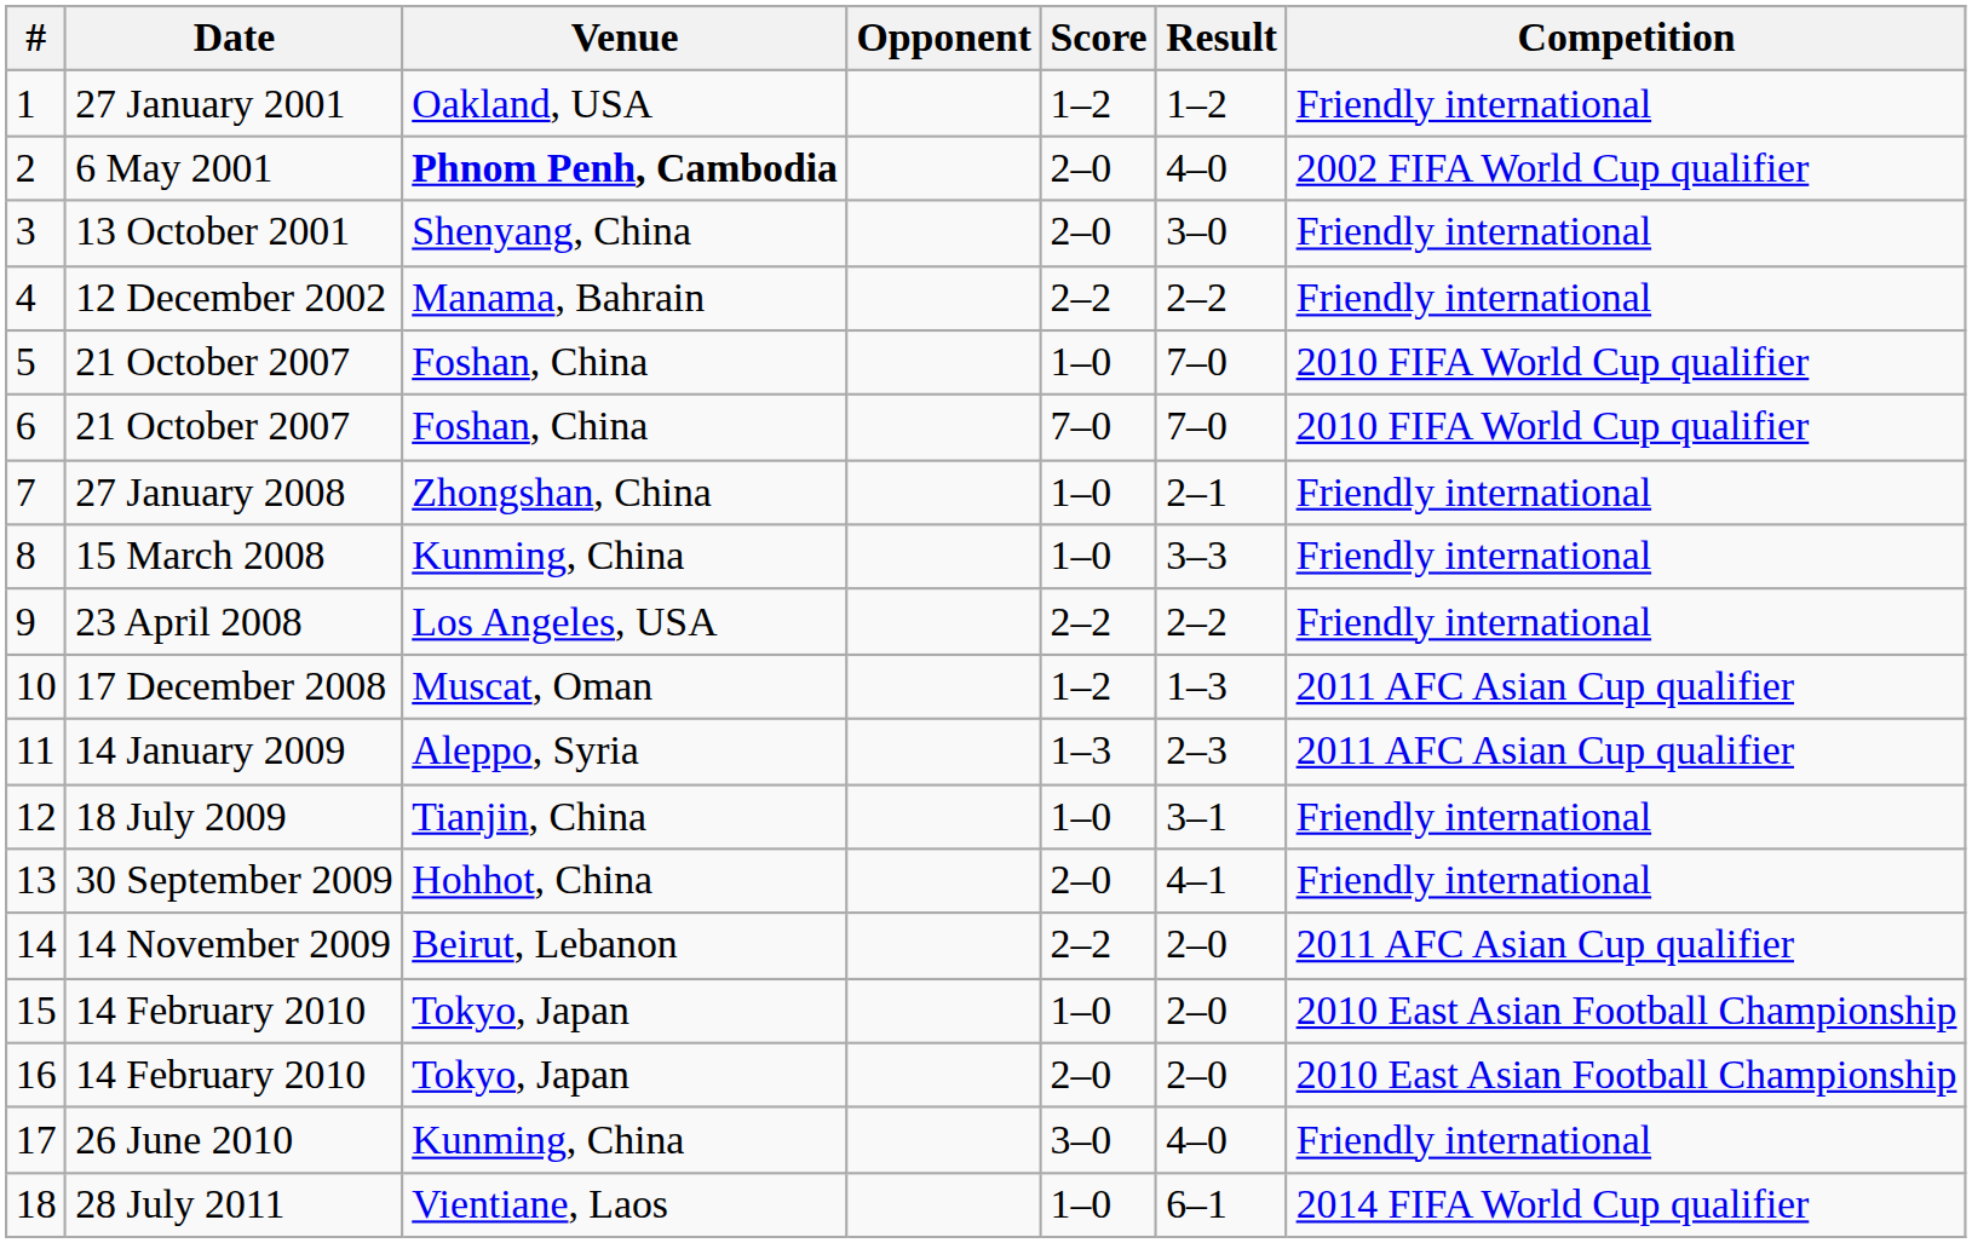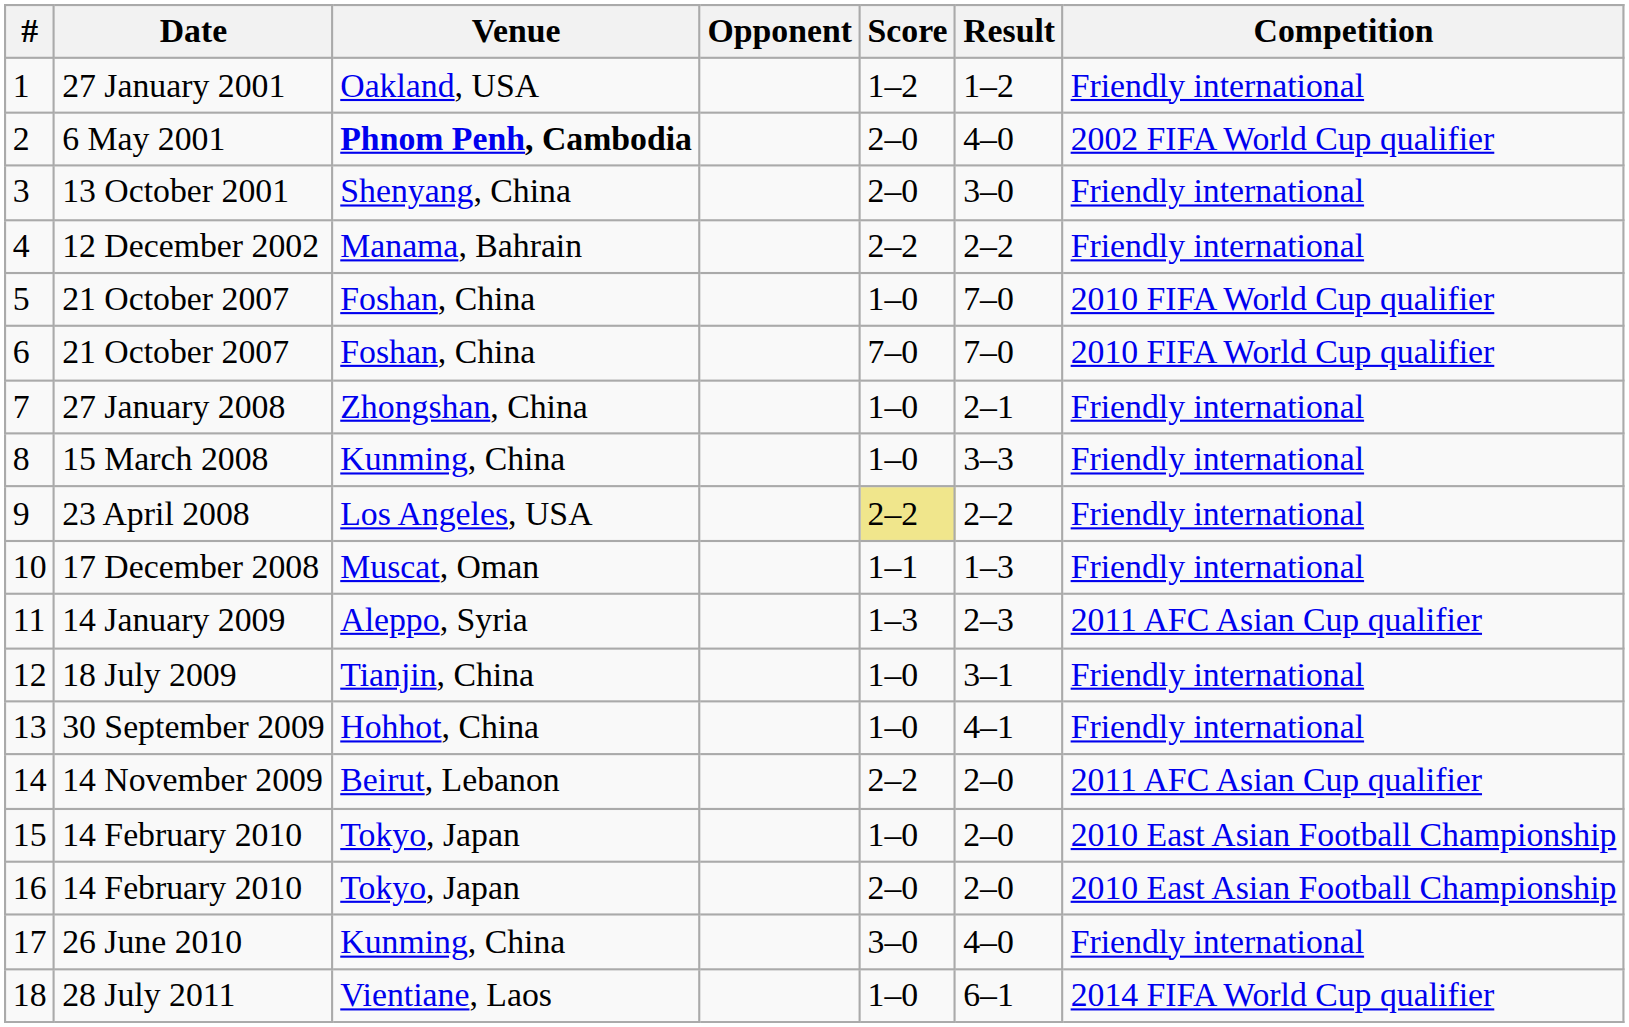9 | Score: no background -> khaki background
10 | Score: 1–2 -> 1–1
10 | Competition: 2011 AFC Asian Cup qualifier -> Friendly international
13 | Score: 2–0 -> 1–0
